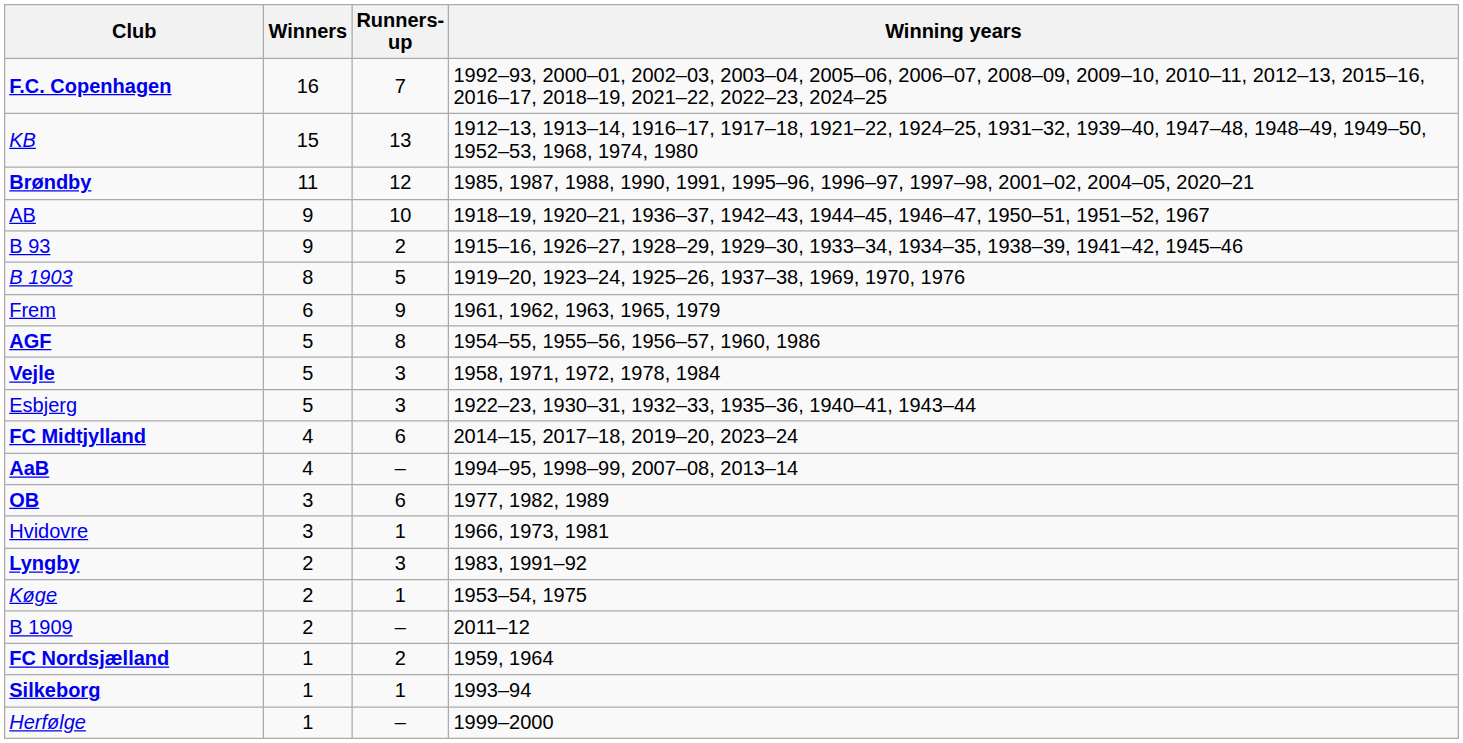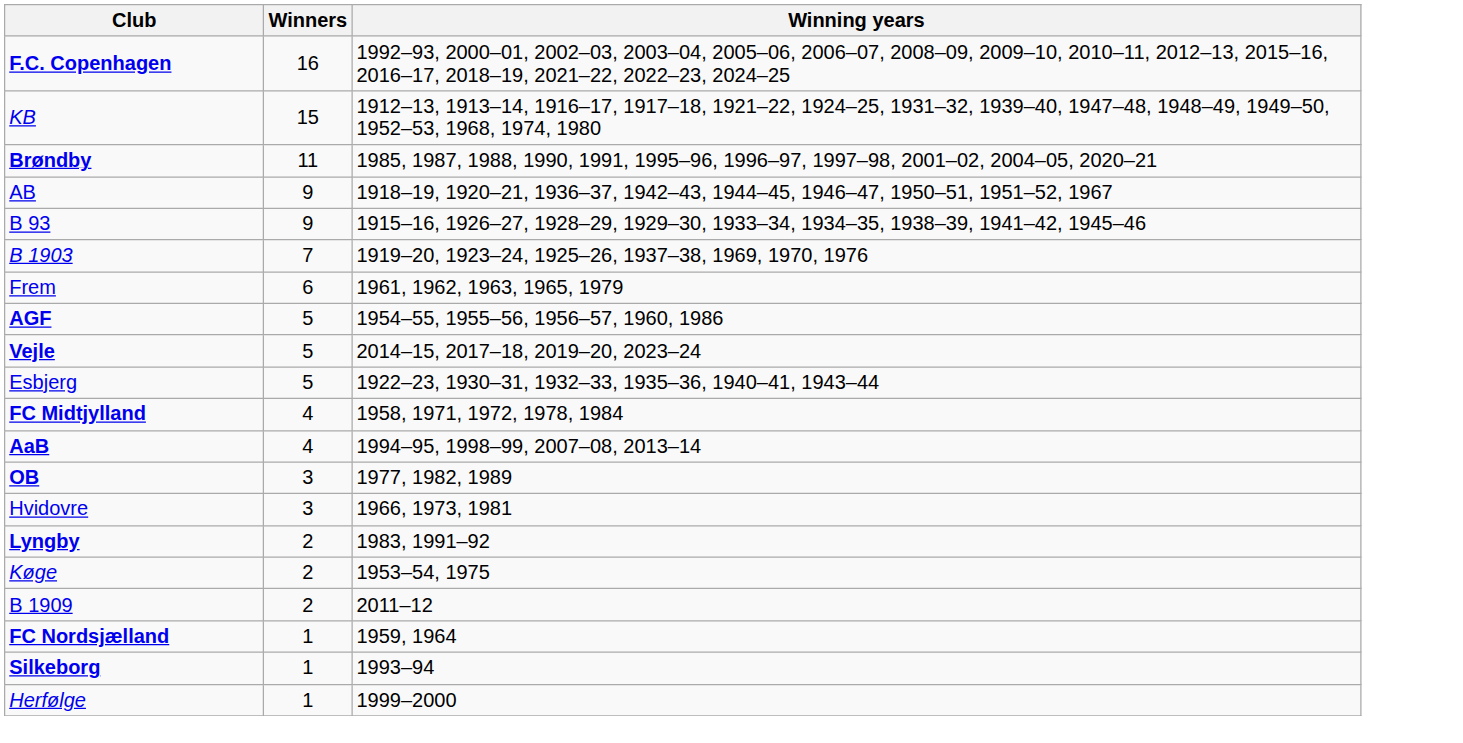- column: Runners-up | 7 | 13 | 12 | 10 | 2 | 5 | 9 | 8 | 3 | 3 | 6 | – | 6 | 1 | 3 | 1 | – | 2 | 1 | –
B 1903 | Winners: 8 -> 7
Vejle | Winning years: 1958, 1971, 1972, 1978, 1984 -> 2014–15, 2017–18, 2019–20, 2023–24
FC Midtjylland | Winning years: 2014–15, 2017–18, 2019–20, 2023–24 -> 1958, 1971, 1972, 1978, 1984
